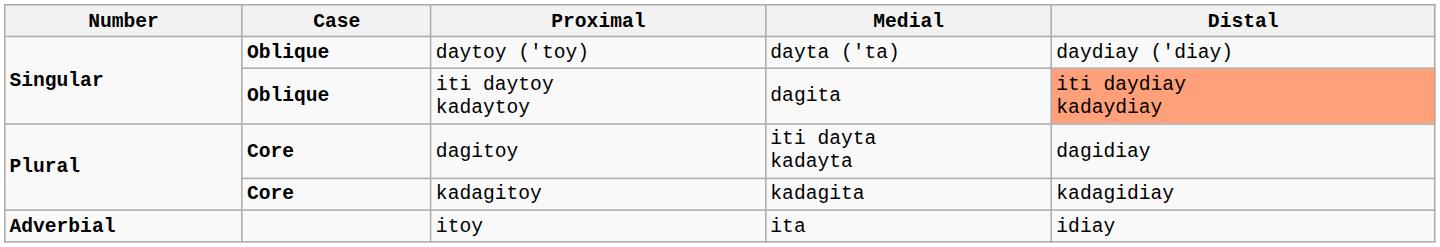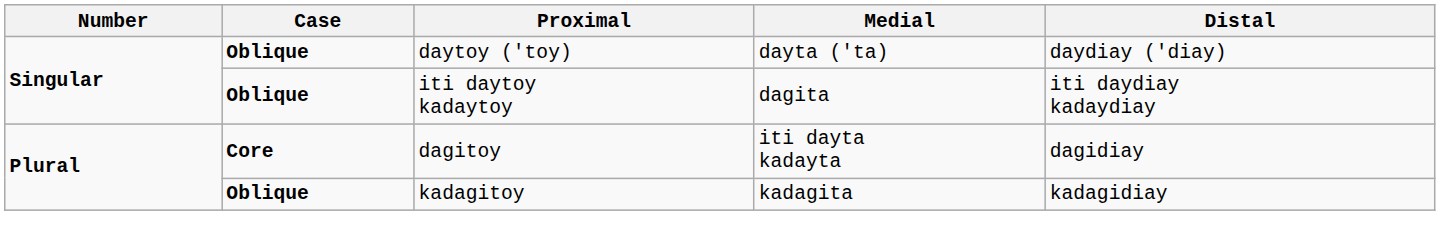iti daytoy kadaytoy | Distal: lightsalmon background -> no background
kadagitoy | Case: Core -> Oblique
- row: Adverbial | itoy | ita | idiay
